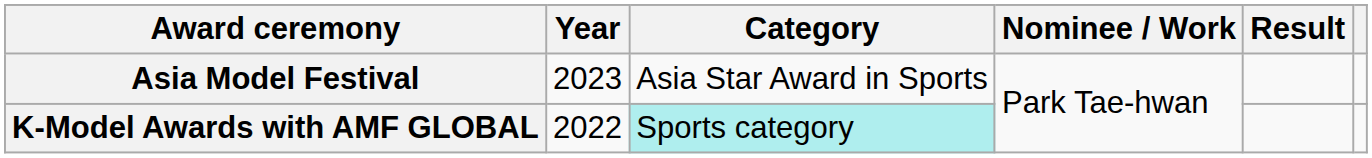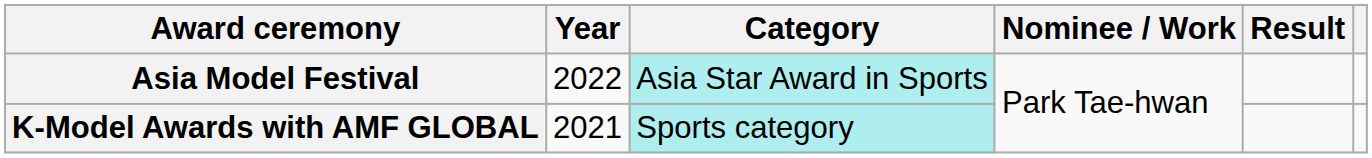Asia Model Festival | Year: 2023 -> 2022
Asia Model Festival | Category: no background -> paleturquoise background
K-Model Awards with AMF GLOBAL | Year: 2022 -> 2021
